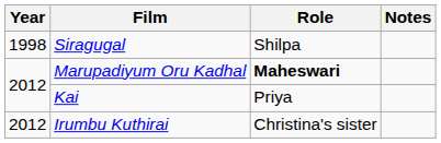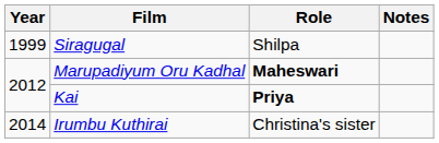Siragugal | Year: 1998 -> 1999
Kai | Role: normal -> bold
Irumbu Kuthirai | Year: 2012 -> 2014
